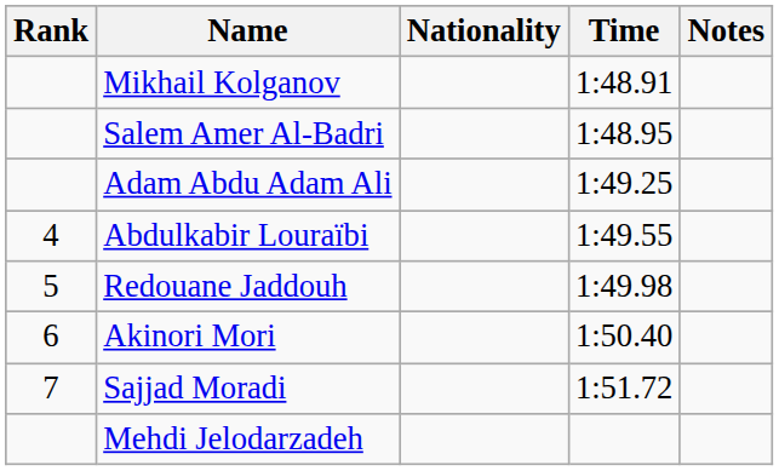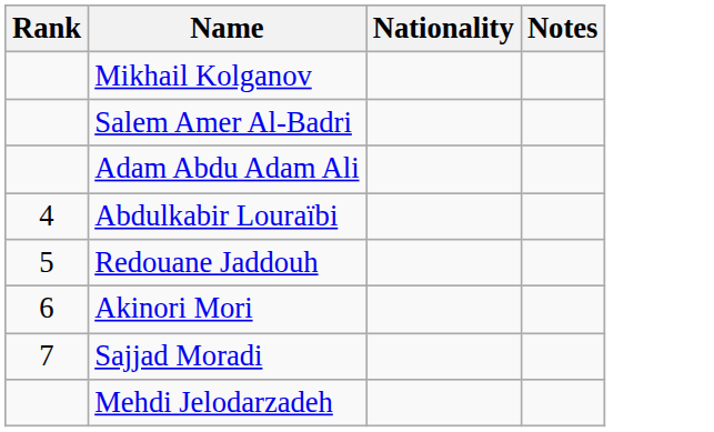- column: Time | 1:48.91 | 1:48.95 | 1:49.25 | 1:49.55 | 1:49.98 | 1:50.40 | 1:51.72
